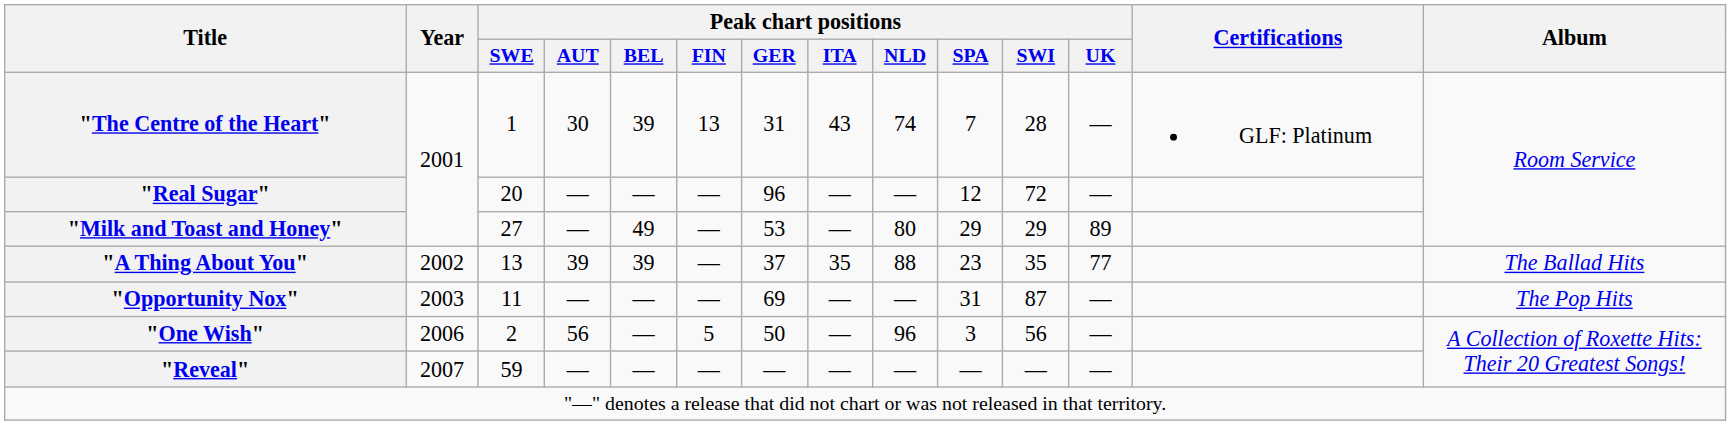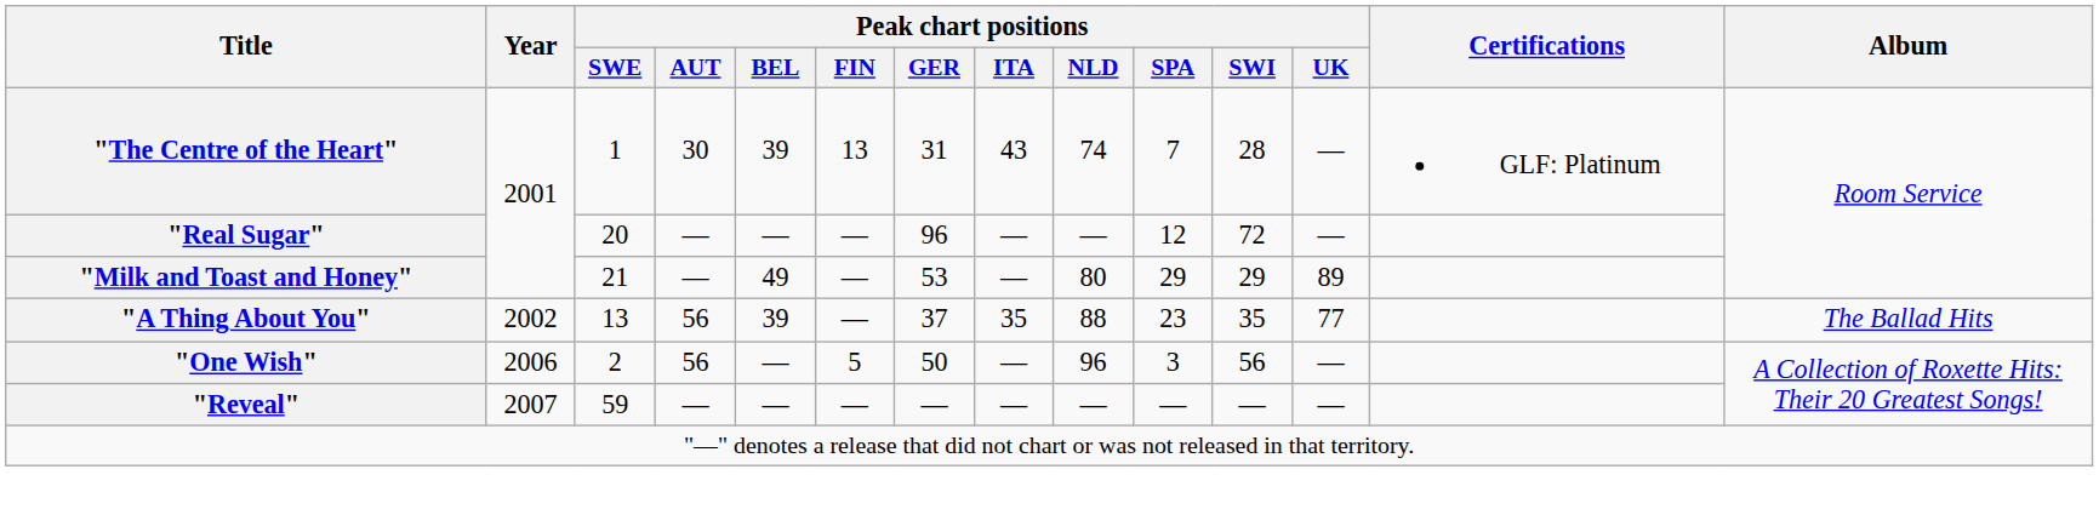"Milk and Toast and Honey" | Peak chart positions / SWE: 27 -> 21
"A Thing About You" | Peak chart positions / AUT: 39 -> 56
- row: "Opportunity Nox" | 2003 | 11 | — | — | — | 69 | — | — | 31 | 87 | — | The Pop Hits
